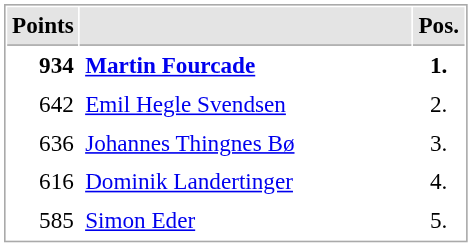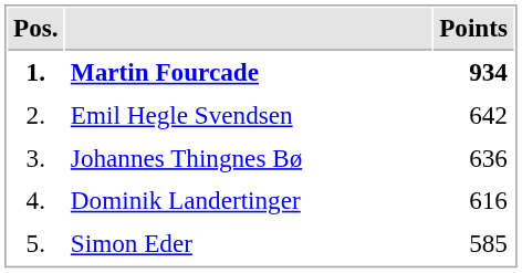columns swapped: Pos. <-> Points
